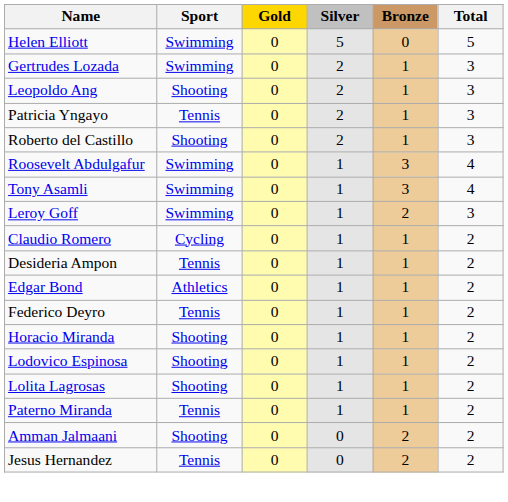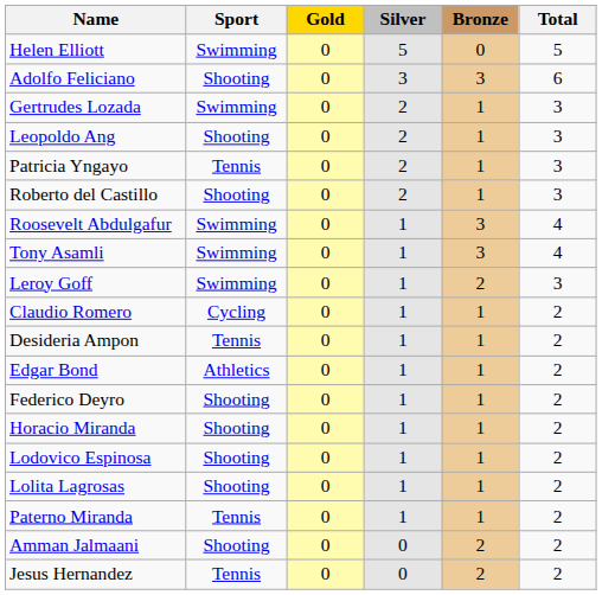+ row: Adolfo Feliciano | Shooting | 0 | 3 | 3 | 6
Federico Deyro | Sport: Tennis -> Shooting
